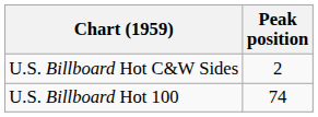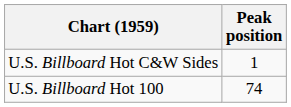U.S. Billboard Hot C&W Sides | Peak position: 2 -> 1
